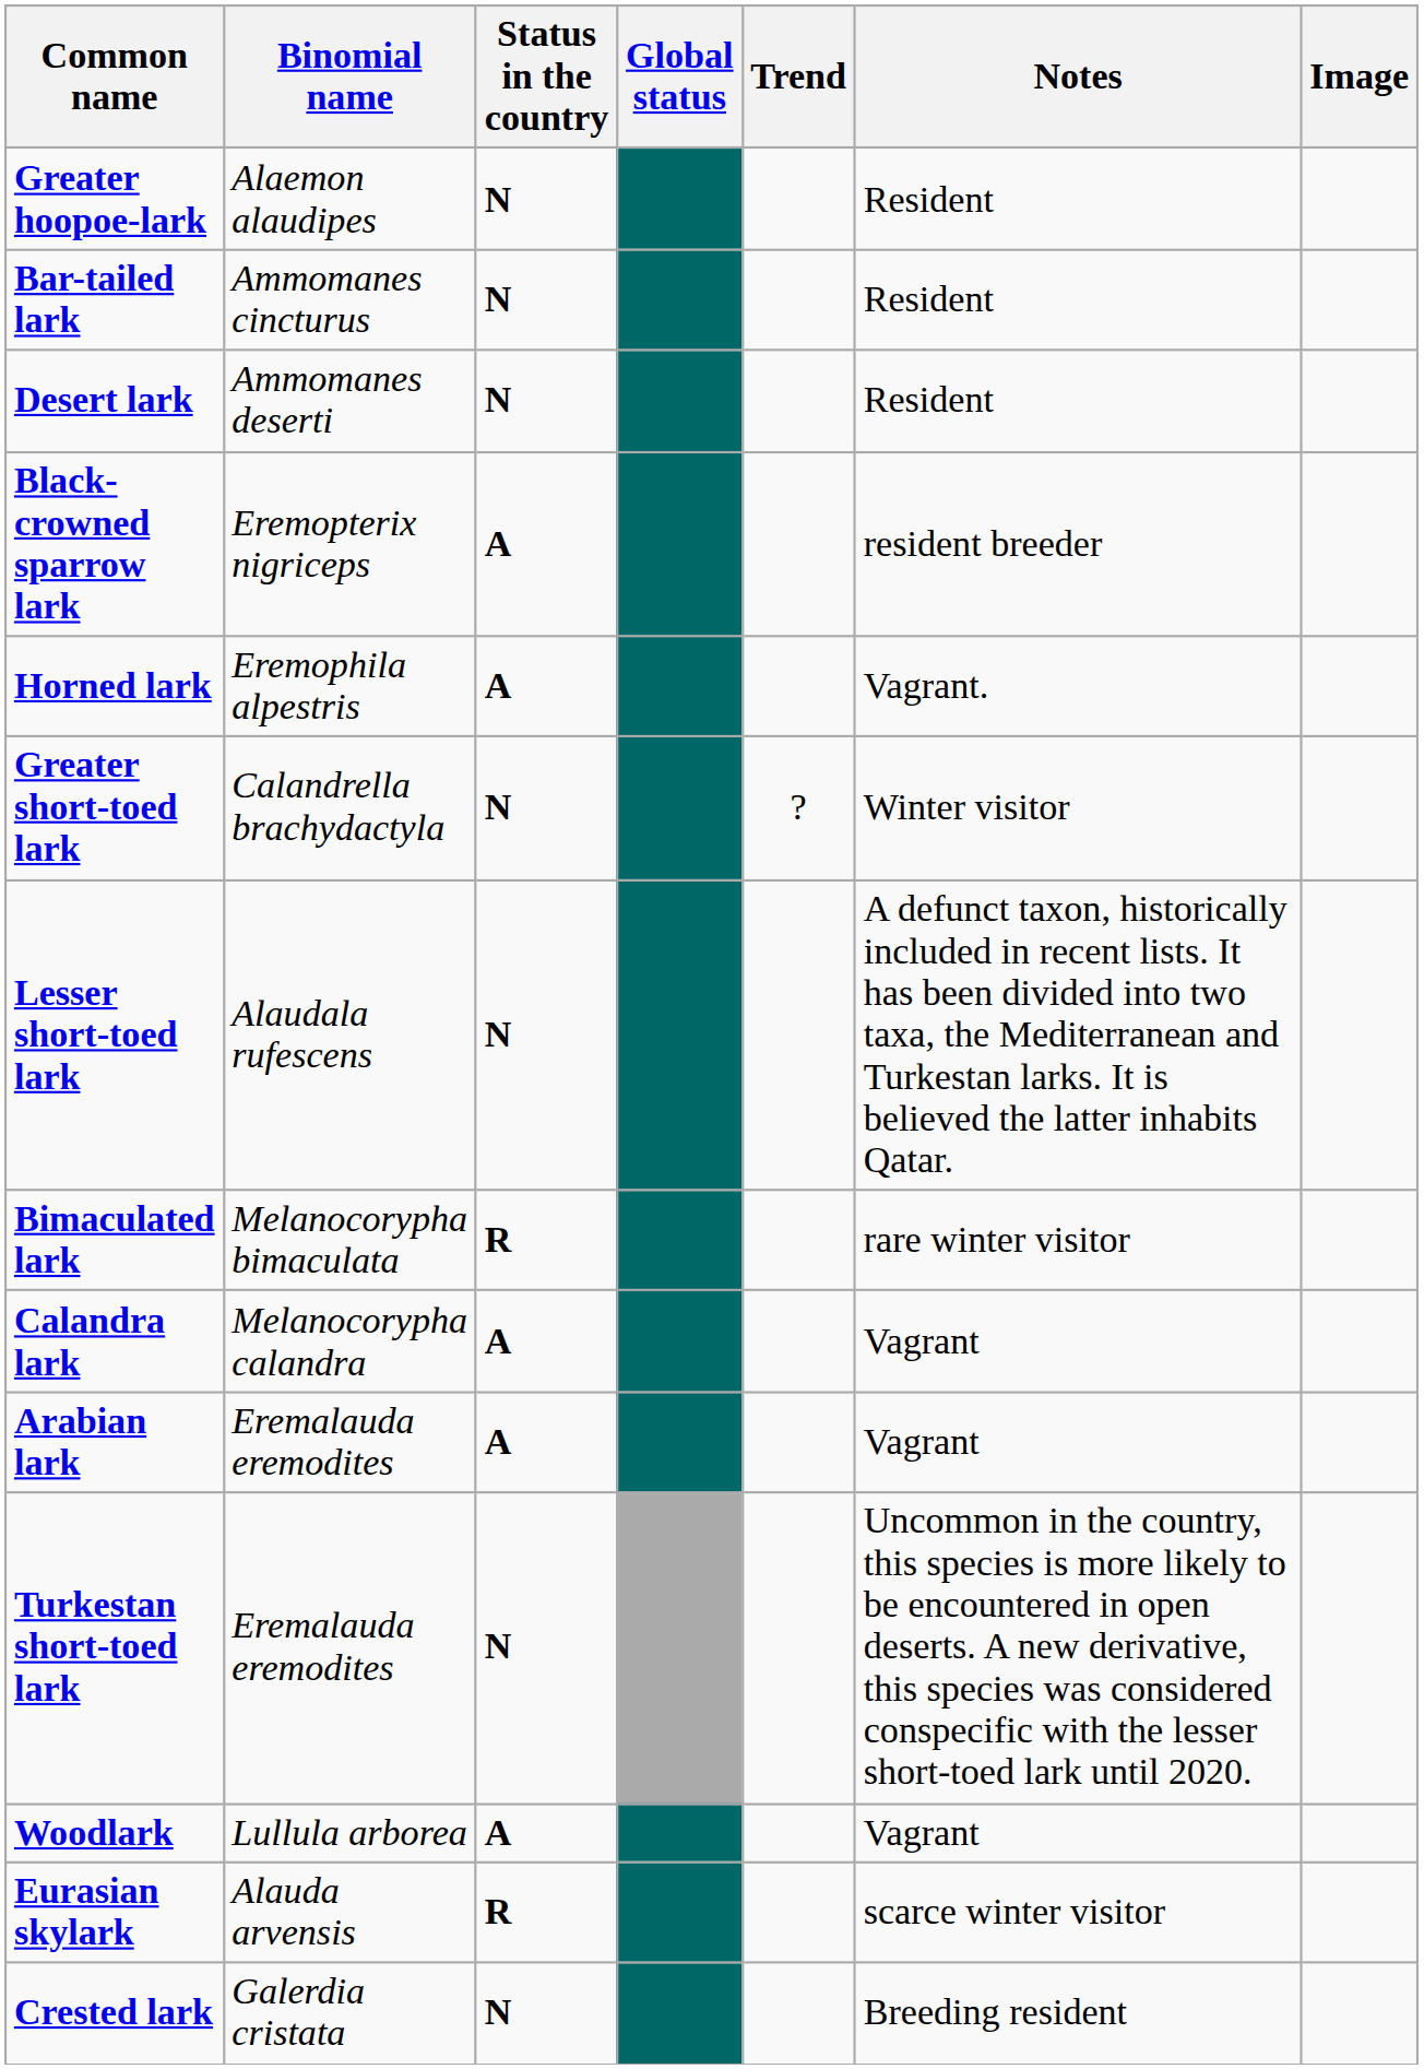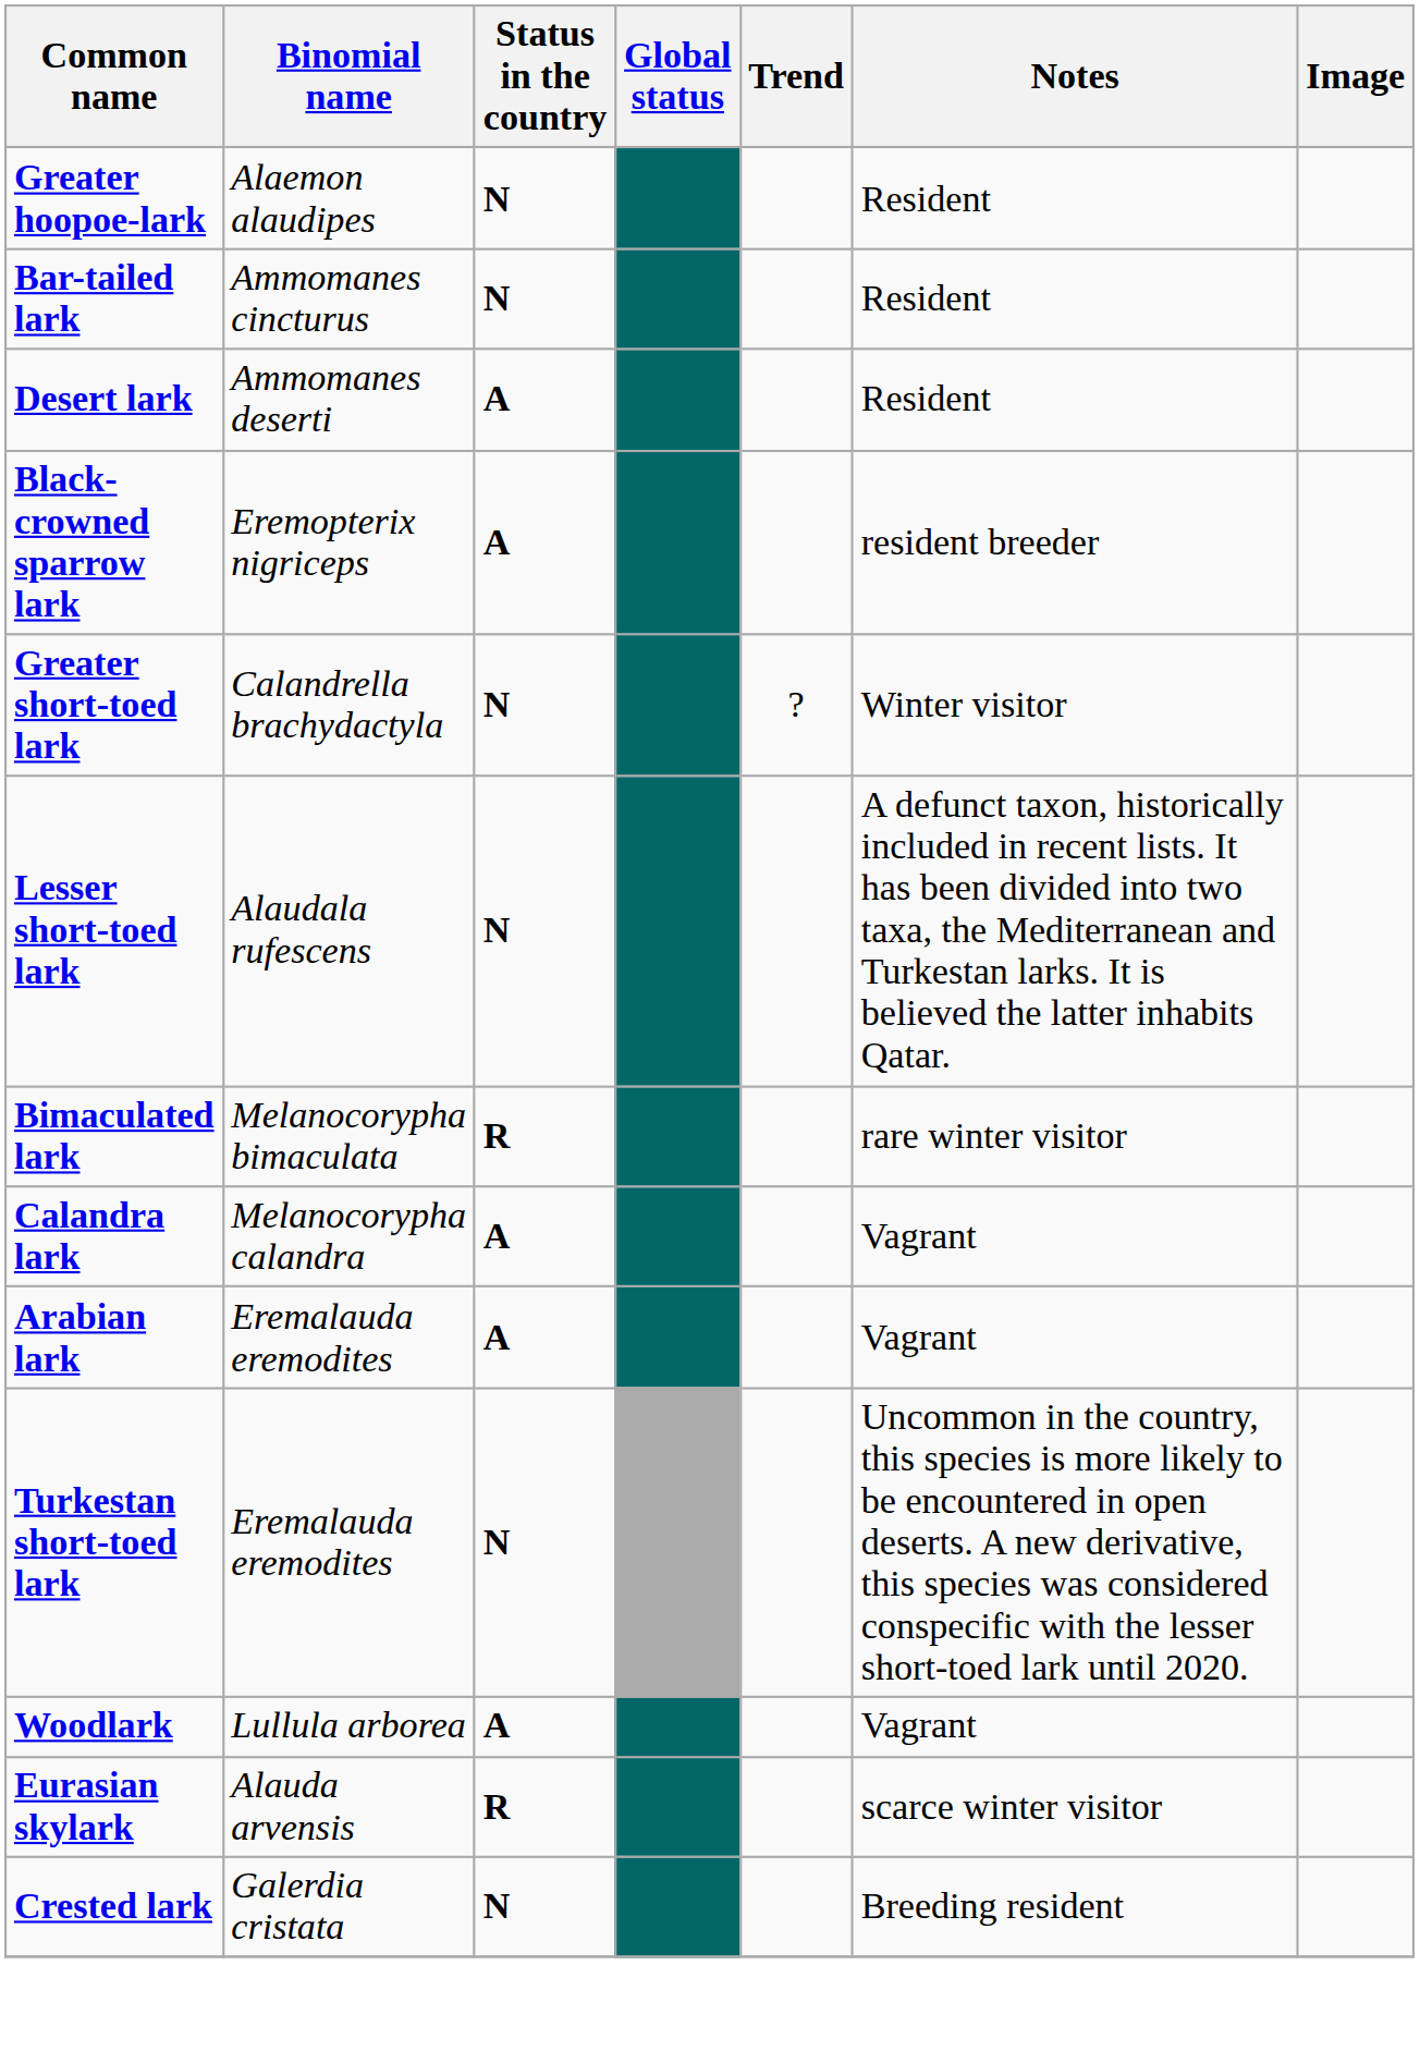Desert lark | Status in the country: N -> A
- row: Horned lark | Eremophila alpestris | A | Vagrant.
